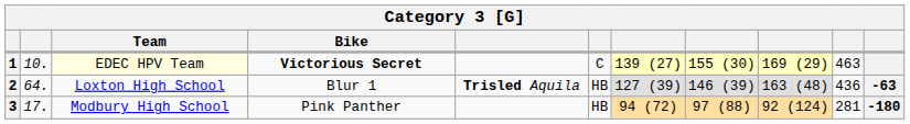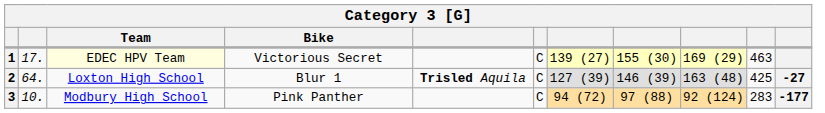1 | column 2: 10. -> 17.
1 | Bike: bold -> normal
2 | column 6: HB -> C
2 | column 10: 436 -> 425
2 | column 11: -63 -> -27
3 | column 2: 17. -> 10.
3 | column 6: HB -> C
3 | column 10: 281 -> 283
3 | column 11: -180 -> -177
